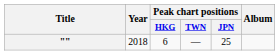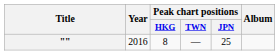"" | Year: 2018 -> 2016
"" | Peak chart positions / HKG: 6 -> 8
